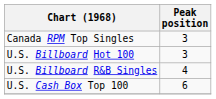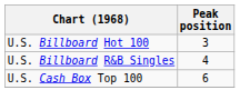- row: Canada RPM Top Singles | 3
